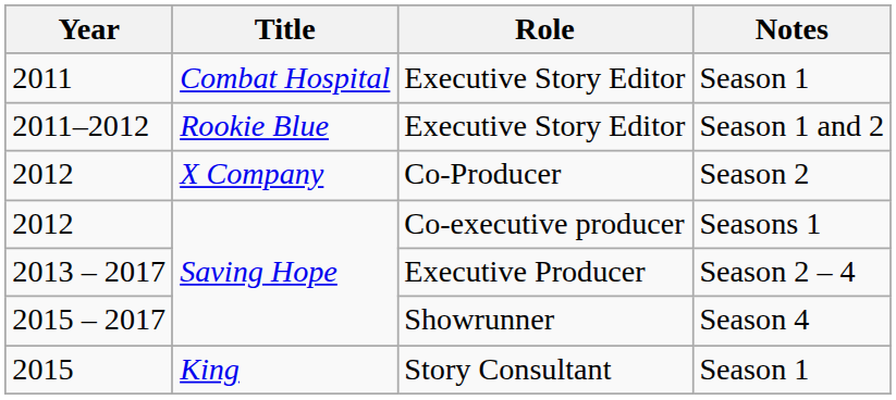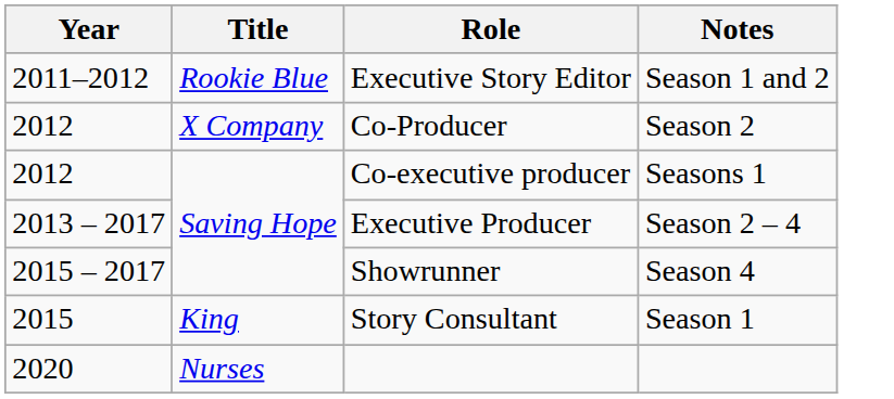- row: 2011 | Combat Hospital | Executive Story Editor | Season 1
+ row: 2020 | Nurses
